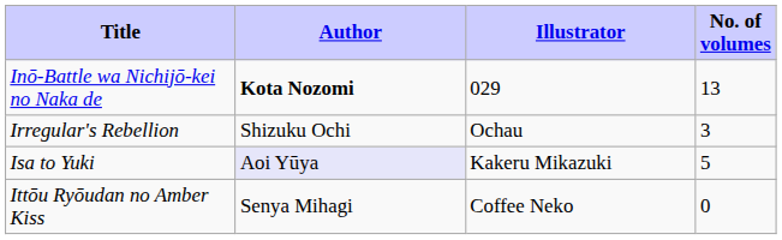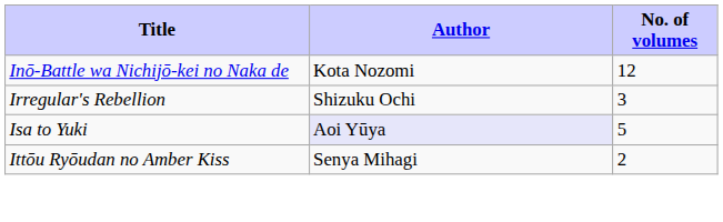- column: Illustrator | 029 | Ochau | Kakeru Mikazuki | Coffee Neko
Inō-Battle wa Nichijō-kei no Naka de | Author: bold -> normal
Inō-Battle wa Nichijō-kei no Naka de | No. of volumes: 13 -> 12
Ittōu Ryōudan no Amber Kiss | No. of volumes: 0 -> 2
